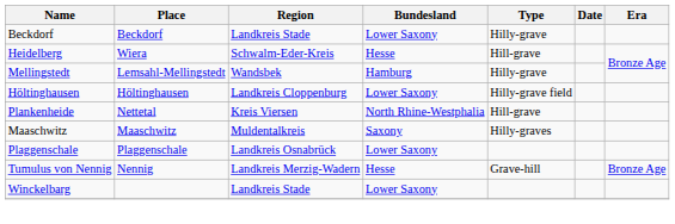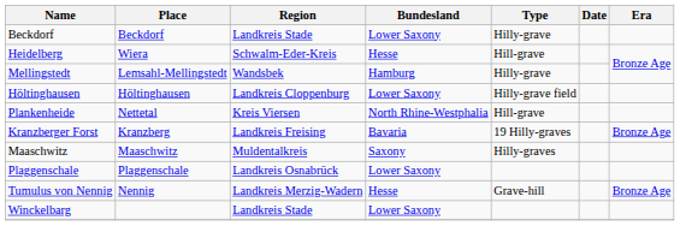+ row: Kranzberger Forst | Kranzberg | Landkreis Freising | Bavaria | 19 Hilly-graves | Bronze Age
